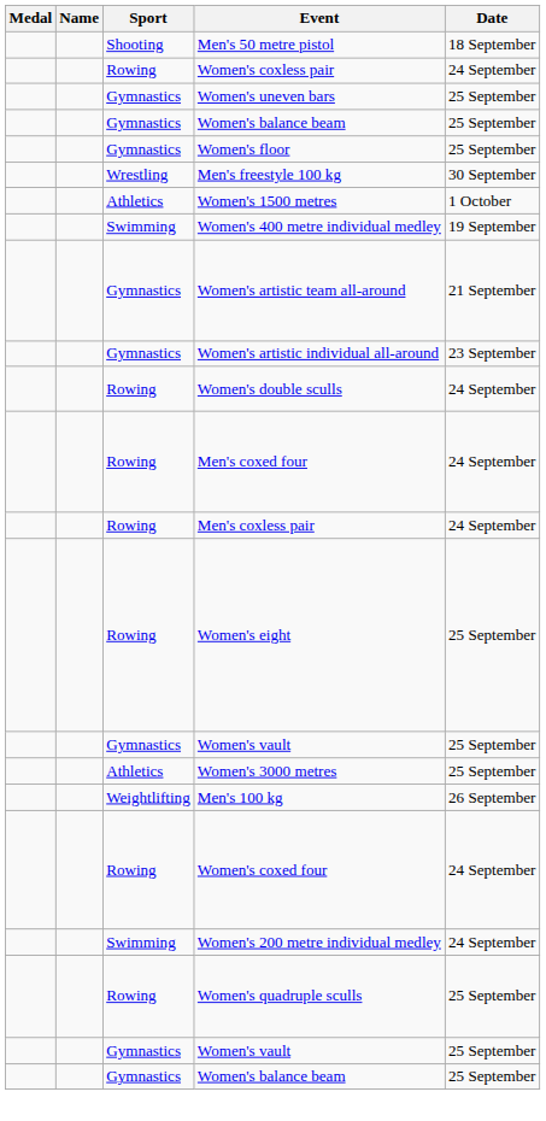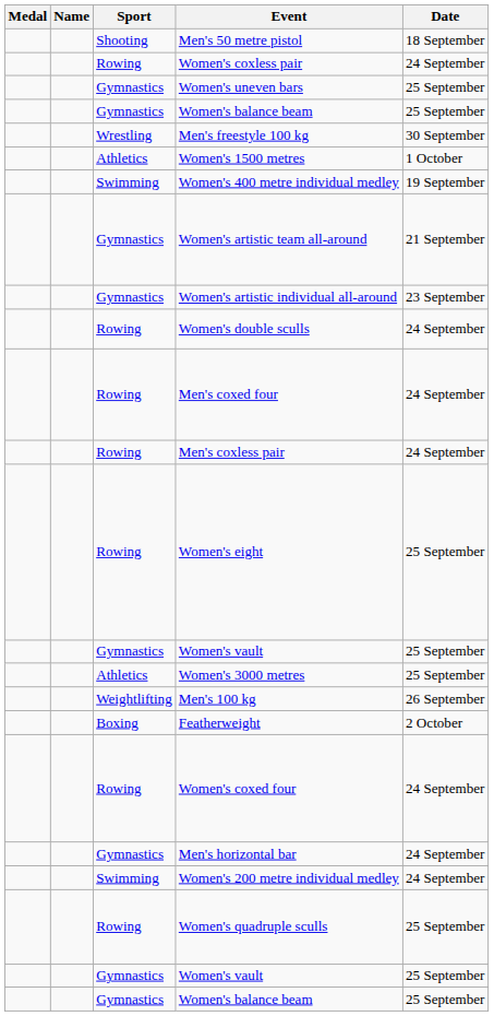- row: Gymnastics | Women's floor | 25 September
+ row: Boxing | Featherweight | 2 October
+ row: Gymnastics | Men's horizontal bar | 24 September
